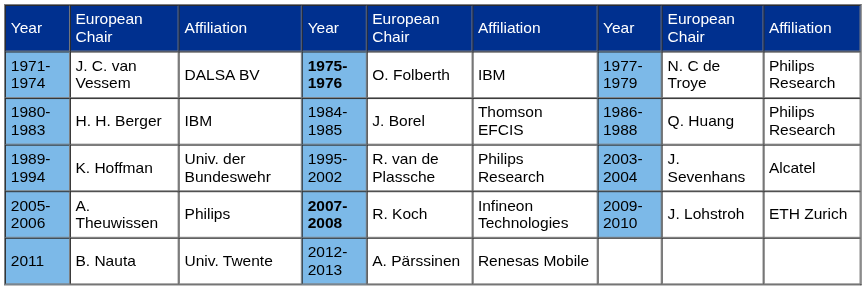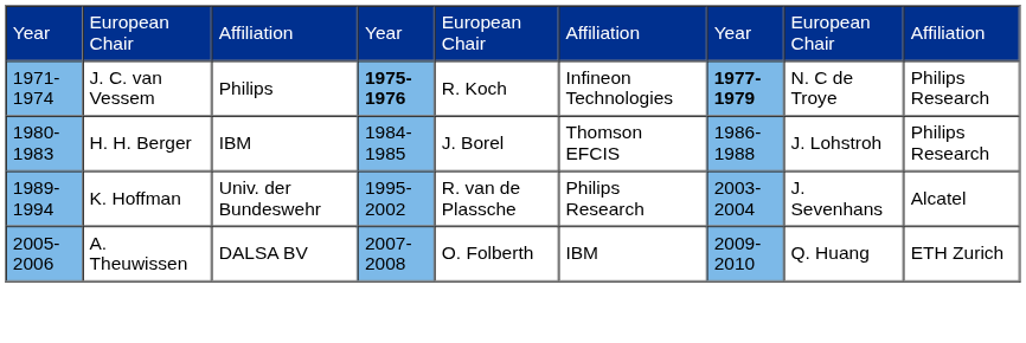J. C. van Vessem | column 3: DALSA BV -> Philips
J. C. van Vessem | column 5: O. Folberth -> R. Koch
J. C. van Vessem | column 6: IBM -> Infineon Technologies
J. C. van Vessem | column 7: normal -> bold
H. H. Berger | column 8: Q. Huang -> J. Lohstroh
A. Theuwissen | column 3: Philips -> DALSA BV
A. Theuwissen | column 4: bold -> normal
A. Theuwissen | column 5: R. Koch -> O. Folberth
A. Theuwissen | column 6: Infineon Technologies -> IBM
A. Theuwissen | column 8: J. Lohstroh -> Q. Huang
- row: 2011 | B. Nauta | Univ. Twente | 2012-2013 | A. Pärssinen | Renesas Mobile
